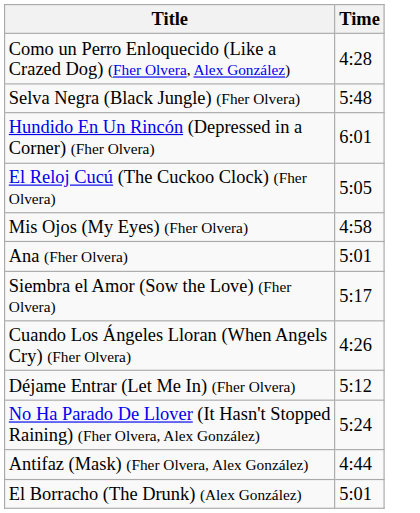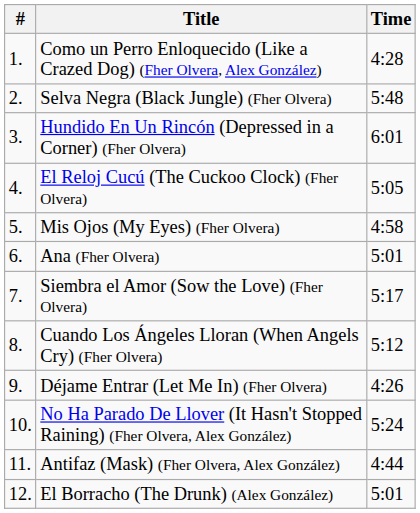+ column: # | 1. | 2. | 3. | 4. | 5. | 6. | 7. | 8. | 9. | 10. | 11. | 12.
Cuando Los Ángeles Lloran (When Angels Cry) (Fher Olvera) | Time: 4:26 -> 5:12
Déjame Entrar (Let Me In) (Fher Olvera) | Time: 5:12 -> 4:26
